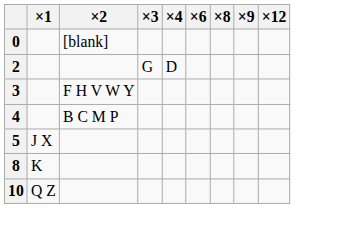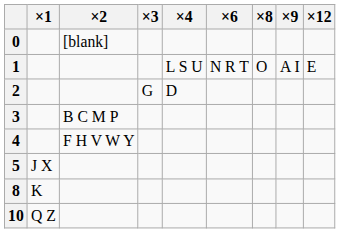+ row: 1 | L S U | N R T | O | A I | E
3 | ×2: F H V W Y -> B C M P
4 | ×2: B C M P -> F H V W Y
